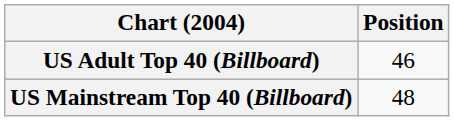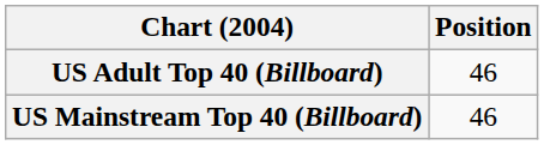US Mainstream Top 40 (Billboard) | Position: 48 -> 46
